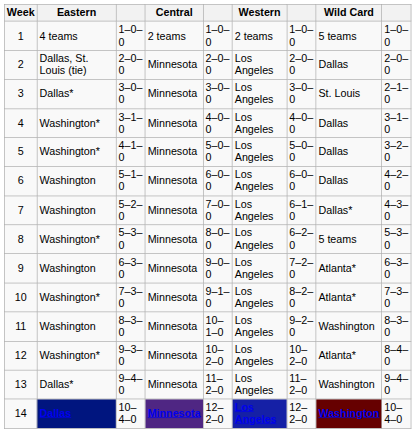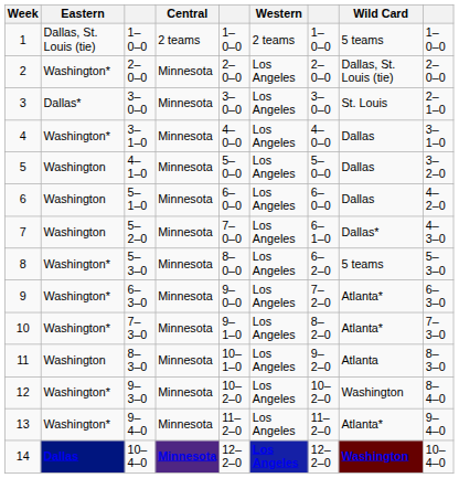1 | Eastern: 4 teams -> Dallas, St. Louis (tie)
2 | Eastern: Dallas, St. Louis (tie) -> Washington*
2 | Wild Card: Dallas -> Dallas, St. Louis (tie)
5 | Eastern: Washington* -> Washington
9 | Eastern: Washington -> Washington*
11 | Wild Card: Washington -> Atlanta
12 | Wild Card: Atlanta* -> Washington
13 | Eastern: Dallas* -> Washington*
13 | Wild Card: Washington -> Atlanta*
